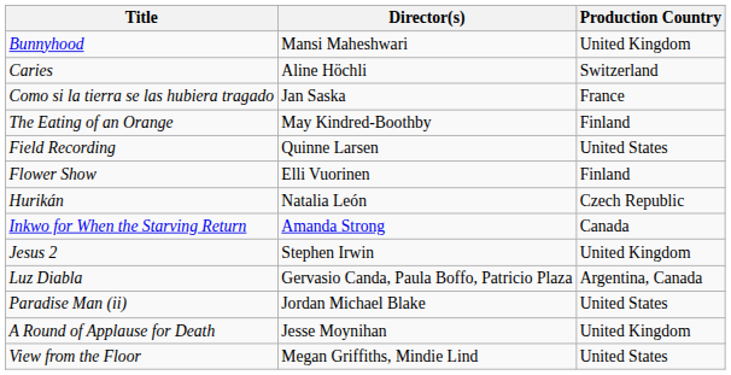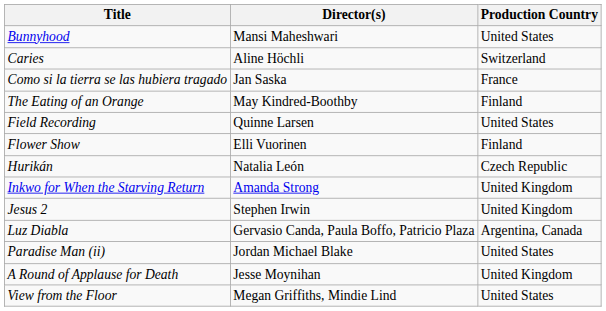Bunnyhood | Production Country: United Kingdom -> United States
Inkwo for When the Starving Return | Production Country: Canada -> United Kingdom
